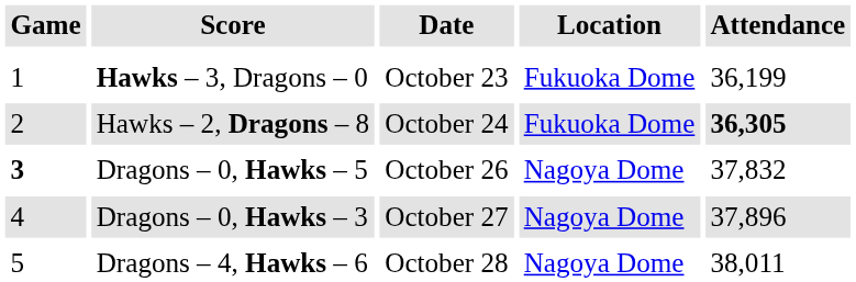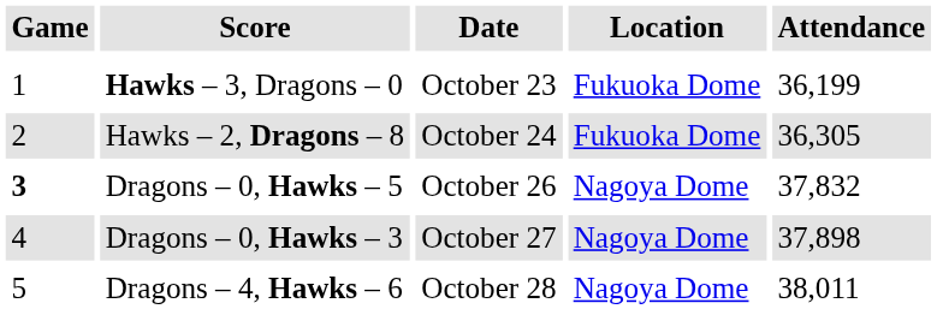Hawks – 2, Dragons – 8 | Attendance: bold -> normal
Dragons – 0, Hawks – 3 | Attendance: 37,896 -> 37,898
